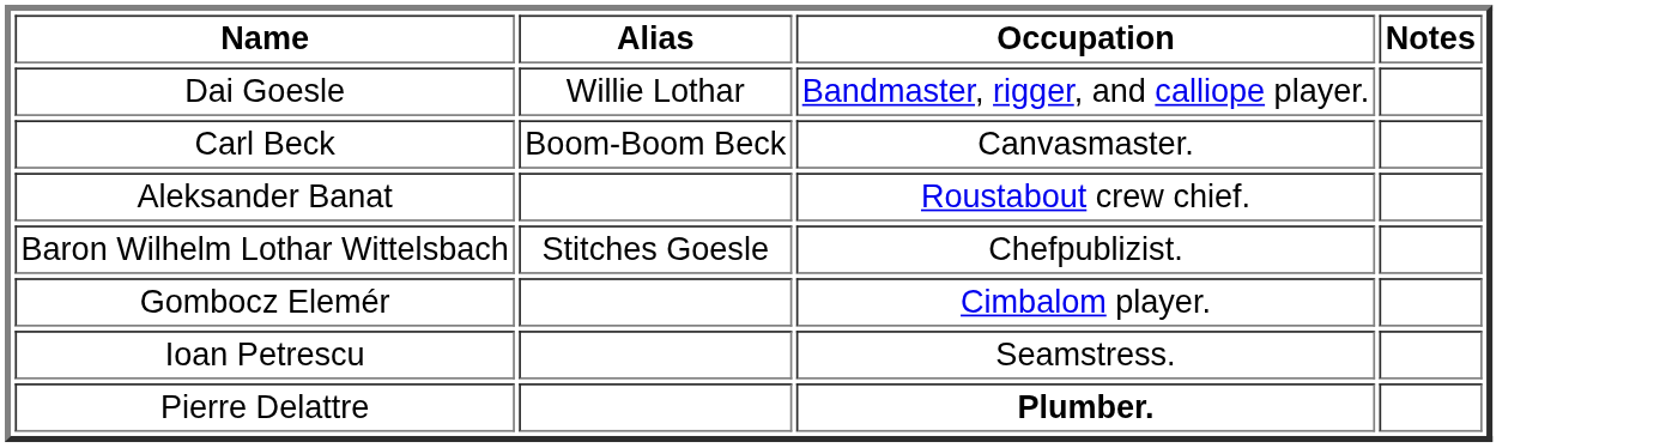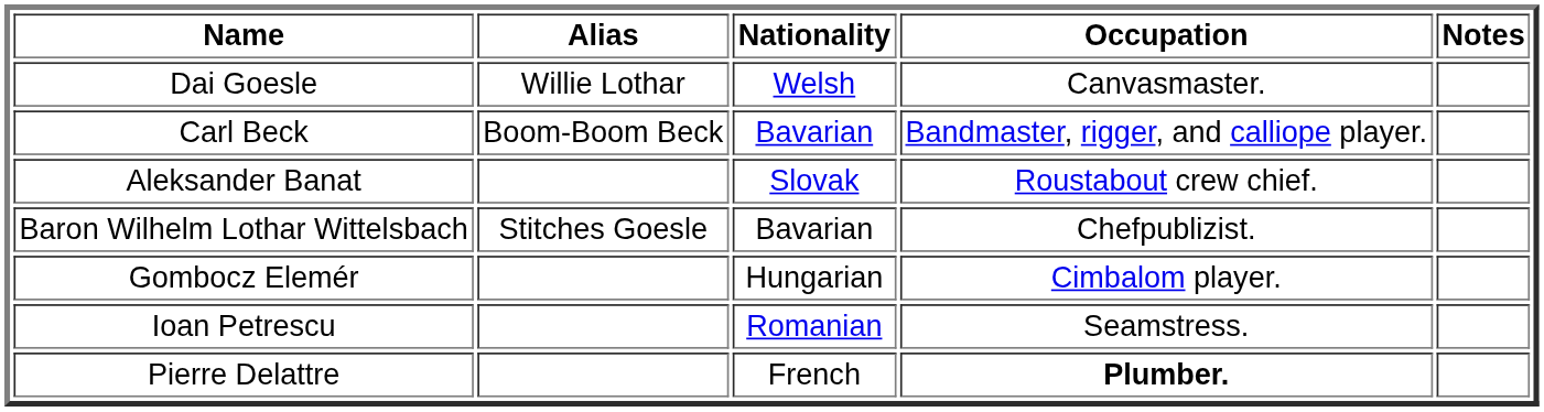+ column: Nationality | Welsh | Bavarian | Slovak | Bavarian | Hungarian | Romanian | French
Dai Goesle | Occupation: Bandmaster, rigger, and calliope player. -> Canvasmaster.
Carl Beck | Occupation: Canvasmaster. -> Bandmaster, rigger, and calliope player.
